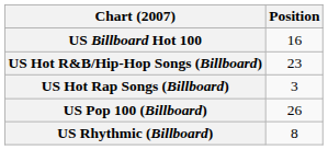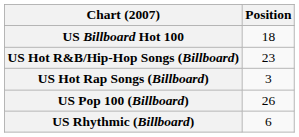US Billboard Hot 100 | Position: 16 -> 18
US Rhythmic (Billboard) | Position: 8 -> 6
